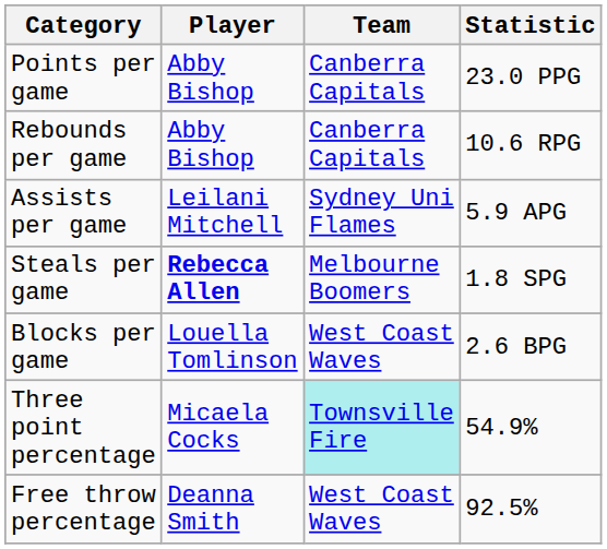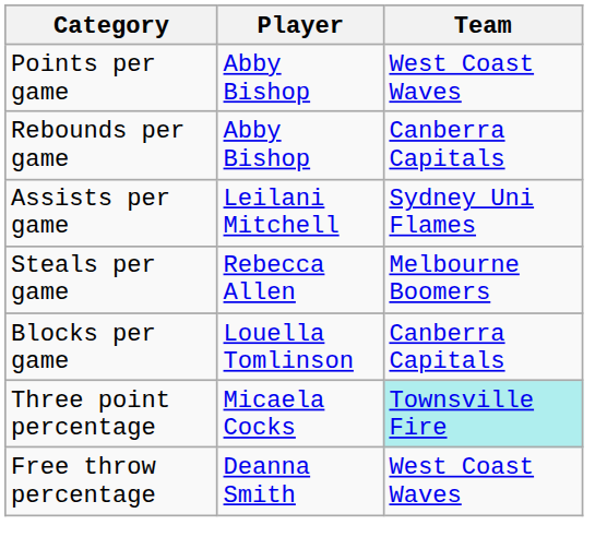- column: Statistic | 23.0 PPG | 10.6 RPG | 5.9 APG | 1.8 SPG | 2.6 BPG | 54.9% | 92.5%
Points per game | Team: Canberra Capitals -> West Coast Waves
Steals per game | Player: bold -> normal
Blocks per game | Team: West Coast Waves -> Canberra Capitals
